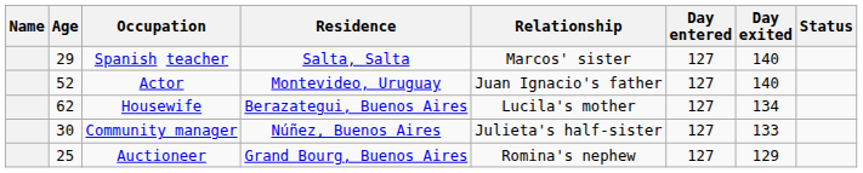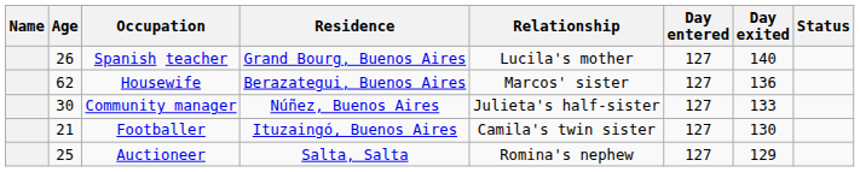Spanish teacher | Age: 29 -> 26
Spanish teacher | Residence: Salta, Salta -> Grand Bourg, Buenos Aires
Spanish teacher | Relationship: Marcos' sister -> Lucila's mother
- row: 52 | Actor | Montevideo, Uruguay | Juan Ignacio's father | 127 | 140
Housewife | Relationship: Lucila's mother -> Marcos' sister
Housewife | Day exited: 134 -> 136
+ row: 21 | Footballer | Ituzaingó, Buenos Aires | Camila's twin sister | 127 | 130
Auctioneer | Residence: Grand Bourg, Buenos Aires -> Salta, Salta
